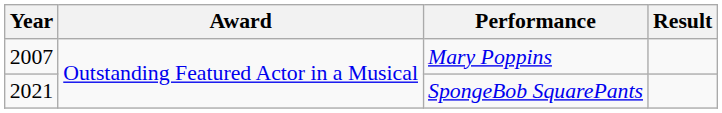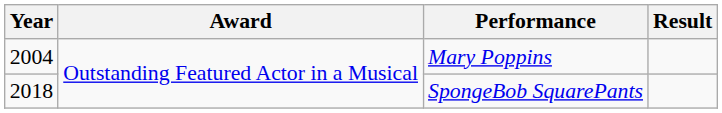Mary Poppins | Year: 2007 -> 2004
SpongeBob SquarePants | Year: 2021 -> 2018
